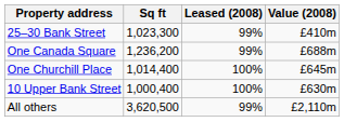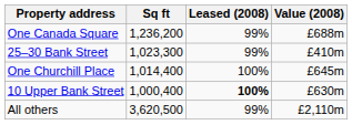rows swapped: One Canada Square <-> 25–30 Bank Street
10 Upper Bank Street | Leased (2008): normal -> bold
